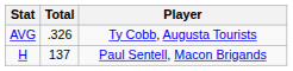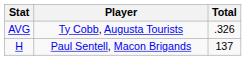columns swapped: Player <-> Total
